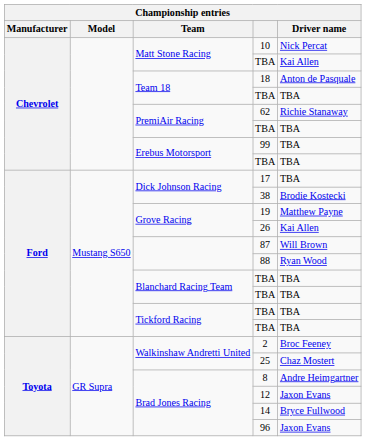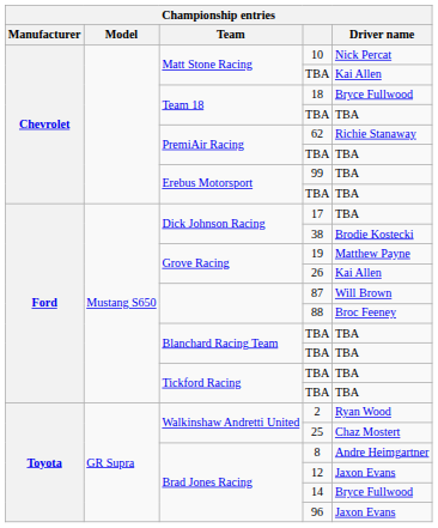18 | Driver name: Anton de Pasquale -> Bryce Fullwood
88 | Driver name: Ryan Wood -> Broc Feeney
2 | Driver name: Broc Feeney -> Ryan Wood
